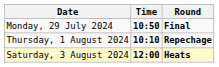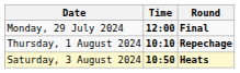Monday, 29 July 2024 | Time: 10:50 -> 12:00
Saturday, 3 August 2024 | Time: 12:00 -> 10:50
